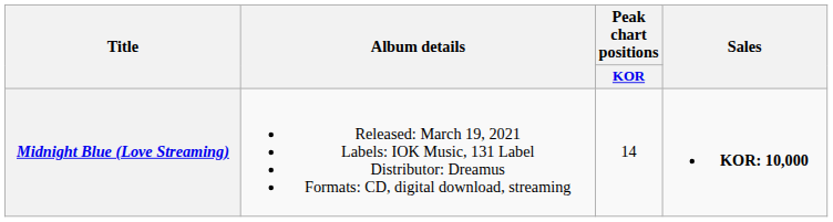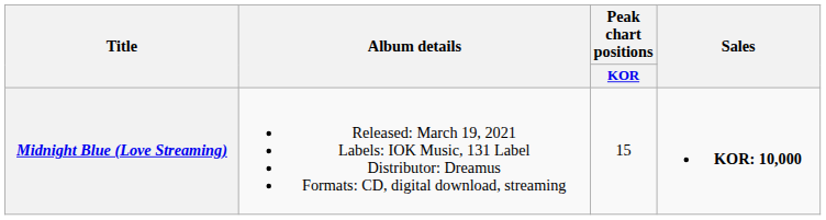Midnight Blue (Love Streaming) | Peak chart positions / KOR: 14 -> 15
